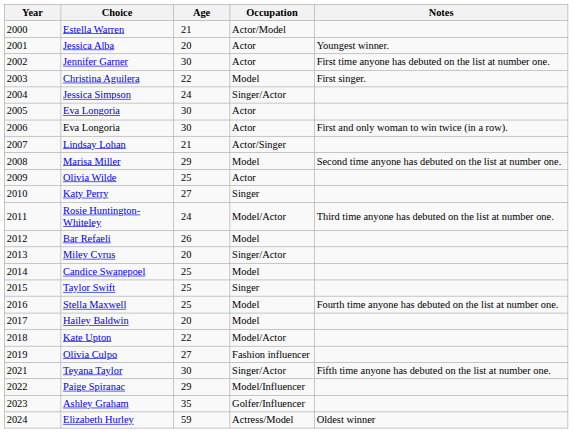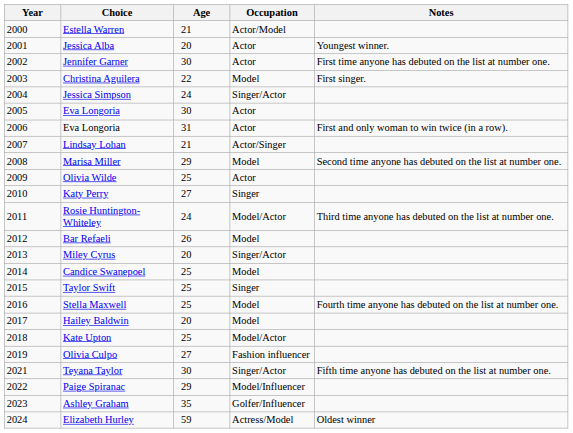2006 / Eva Longoria | Age: 30 -> 31
Kate Upton | Age: 22 -> 25
